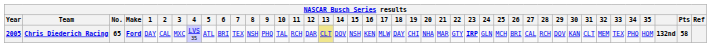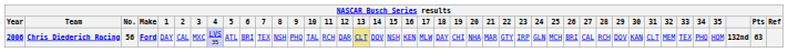Chris Diederich Racing | Year: 2005 -> 2006
Chris Diederich Racing | No.: 65 -> 56
Chris Diederich Racing | 23: bold -> normal
Chris Diederich Racing | Pts: 58 -> 63
